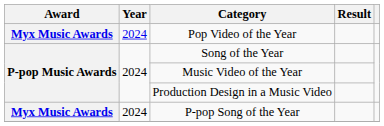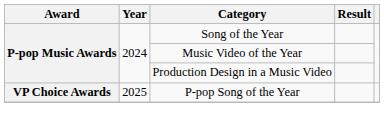- row: Myx Music Awards | 2024 | Pop Video of the Year
P-pop Song of the Year | Award: Myx Music Awards -> VP Choice Awards
P-pop Song of the Year | Year: 2024 -> 2025
